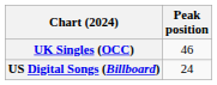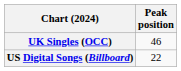US Digital Songs (Billboard) | Peak position: 24 -> 22
